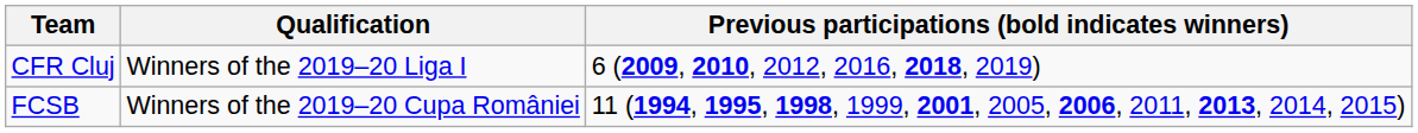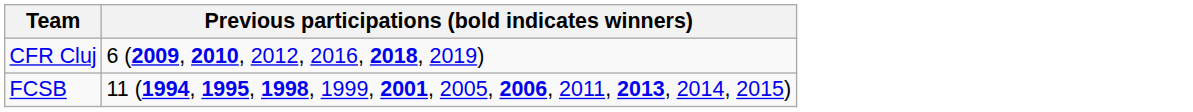- column: Qualification | Winners of the 2019–20 Liga I | Winners of the 2019–20 Cupa României
